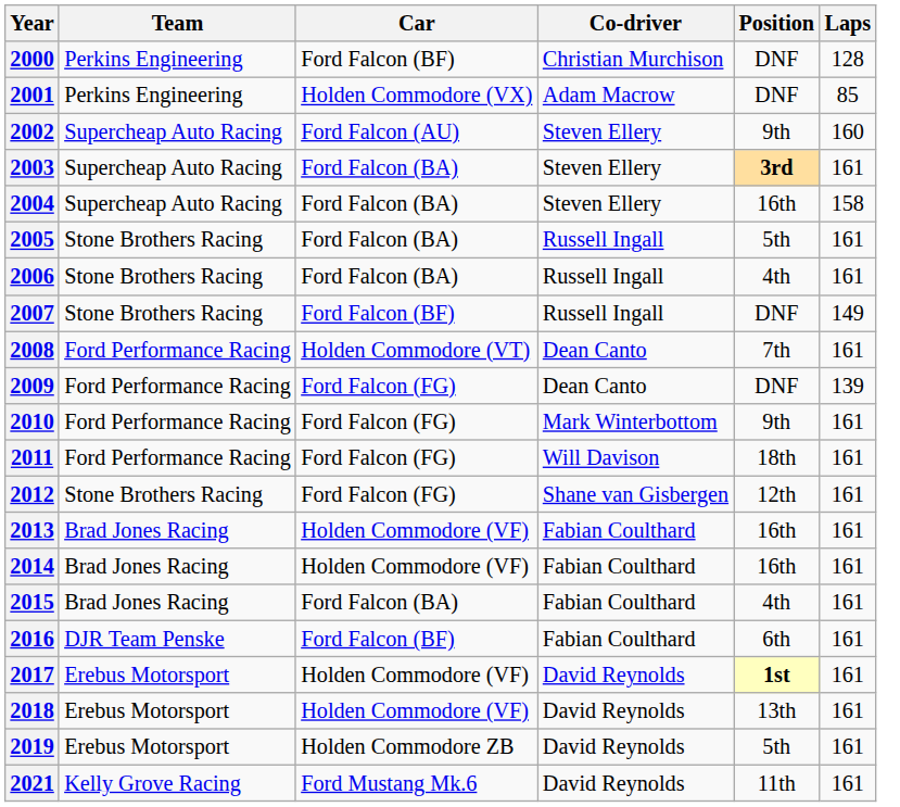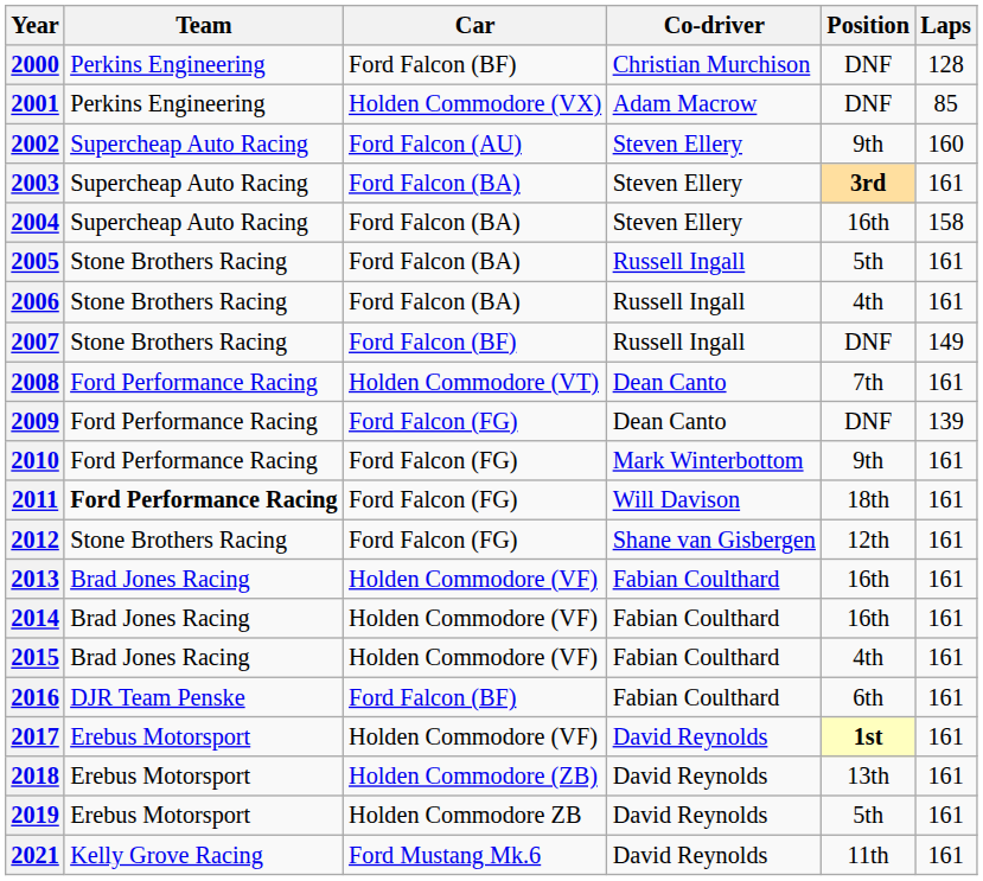2011 | Team: normal -> bold
2015 | Car: Ford Falcon (BA) -> Holden Commodore (VF)
2018 | Car: Holden Commodore (VF) -> Holden Commodore (ZB)
